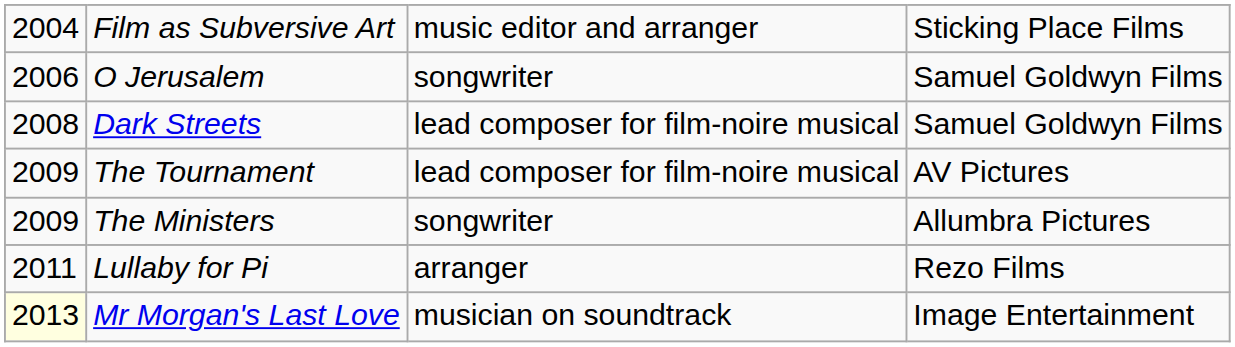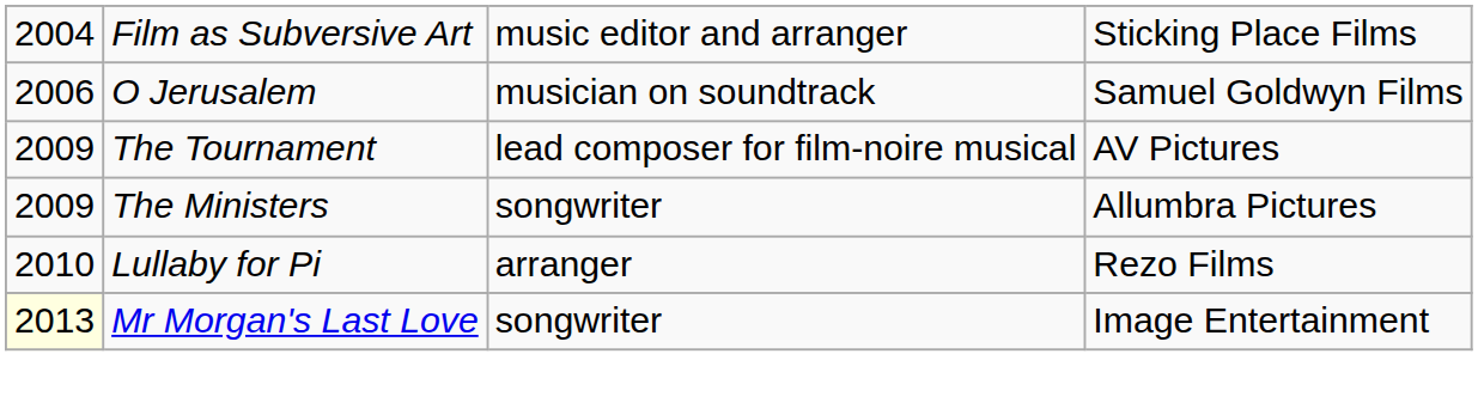O Jerusalem | column 3: songwriter -> musician on soundtrack
- row: 2008 | Dark Streets | lead composer for film-noire musical | Samuel Goldwyn Films
Lullaby for Pi | column 1: 2011 -> 2010
Mr Morgan's Last Love | column 3: musician on soundtrack -> songwriter
